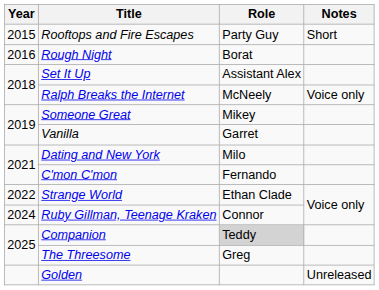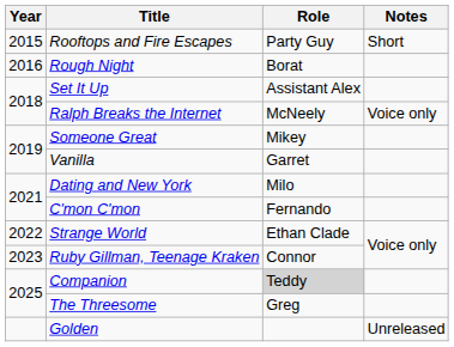Ruby Gillman, Teenage Kraken | Year: 2024 -> 2023
